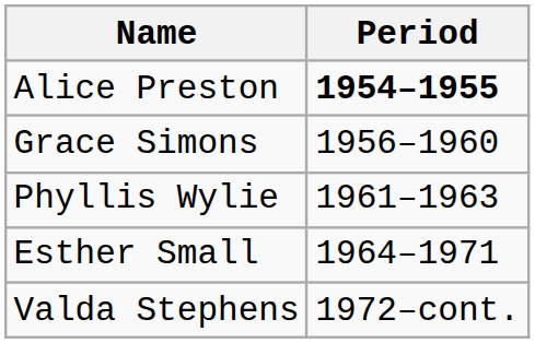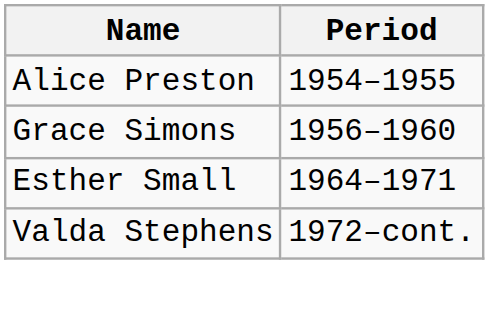Alice Preston | Period: bold -> normal
- row: Phyllis Wylie | 1961–1963
